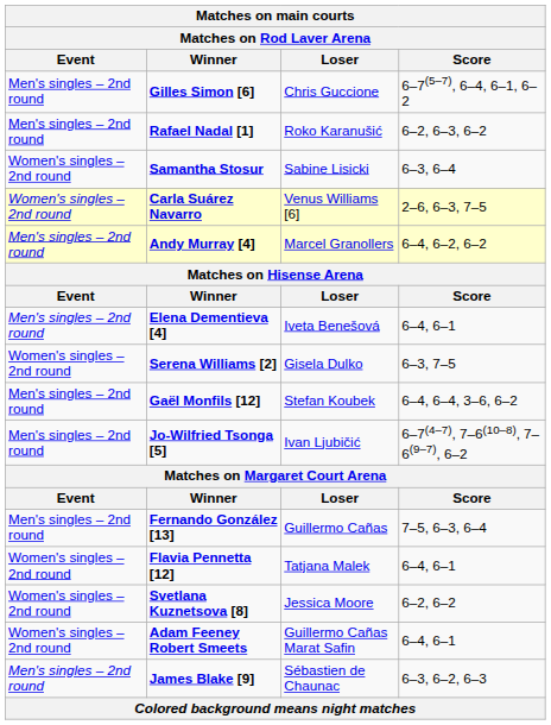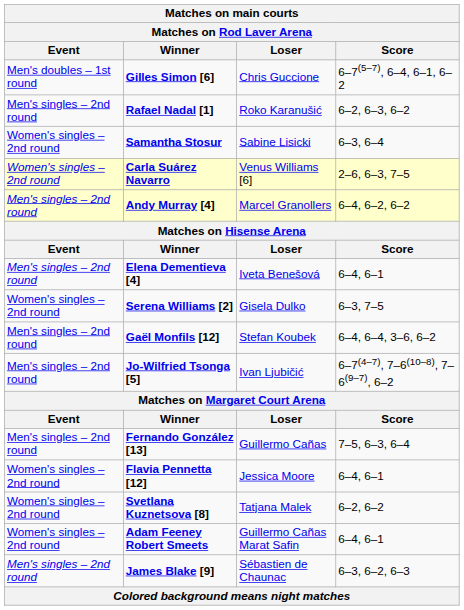Gilles Simon [6] | Event: Men's singles – 2nd round -> Men's doubles – 1st round
Flavia Pennetta [12] | Loser: Tatjana Malek -> Jessica Moore
Svetlana Kuznetsova [8] | Loser: Jessica Moore -> Tatjana Malek
